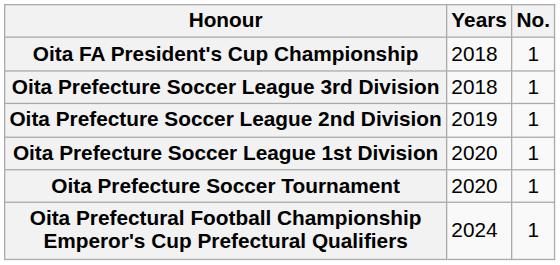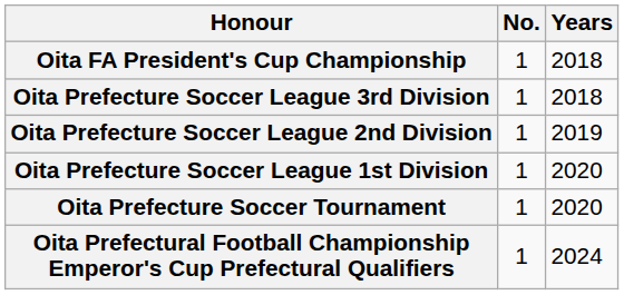columns swapped: No. <-> Years
